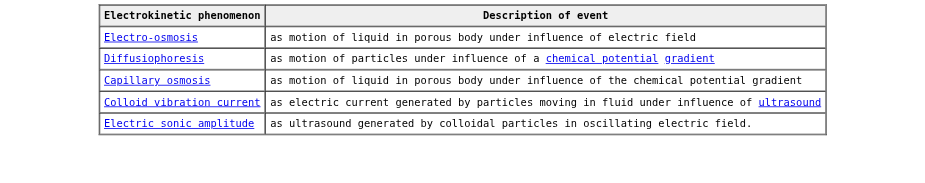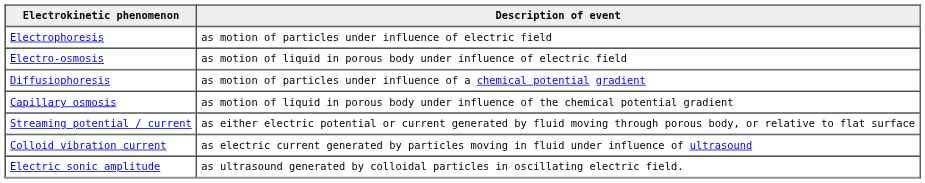+ row: Electrophoresis | as motion of particles under influence of electric field
+ row: Streaming potential / current | as either electric potential or current generated by fluid moving through porous body, or relative to flat surface
